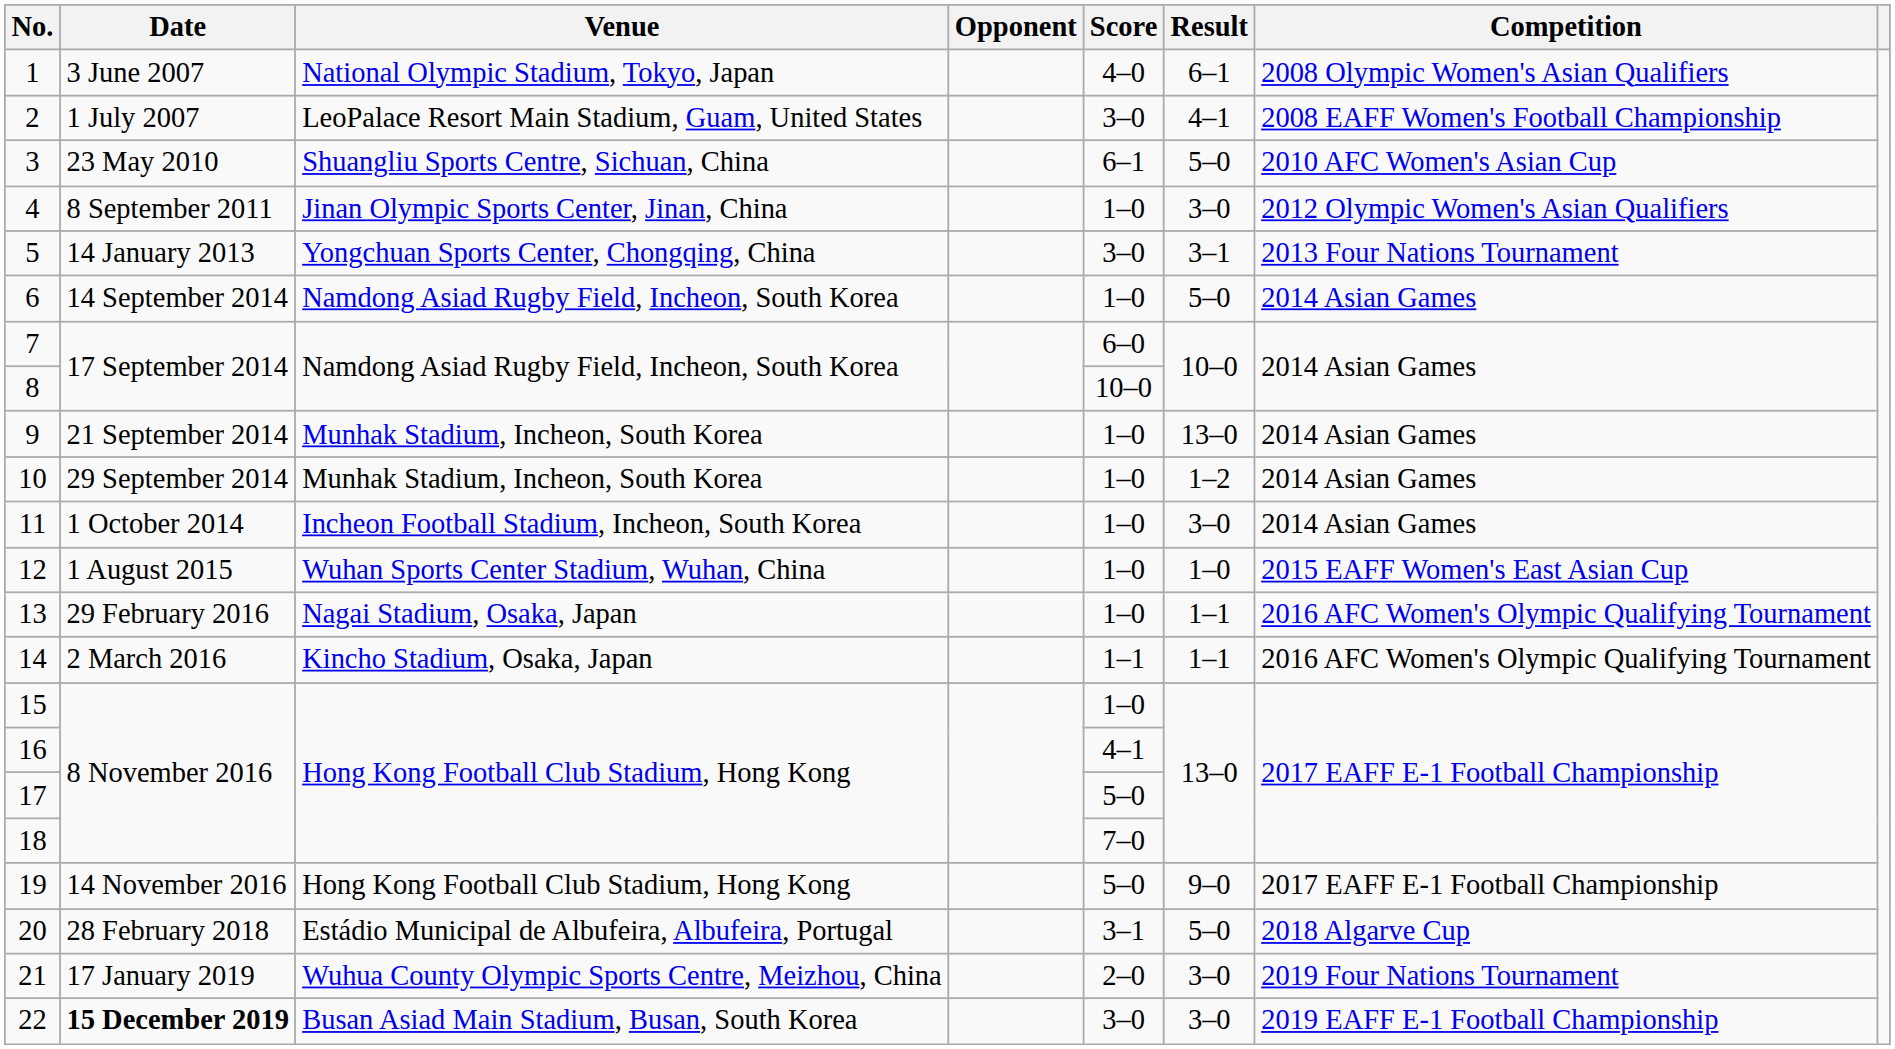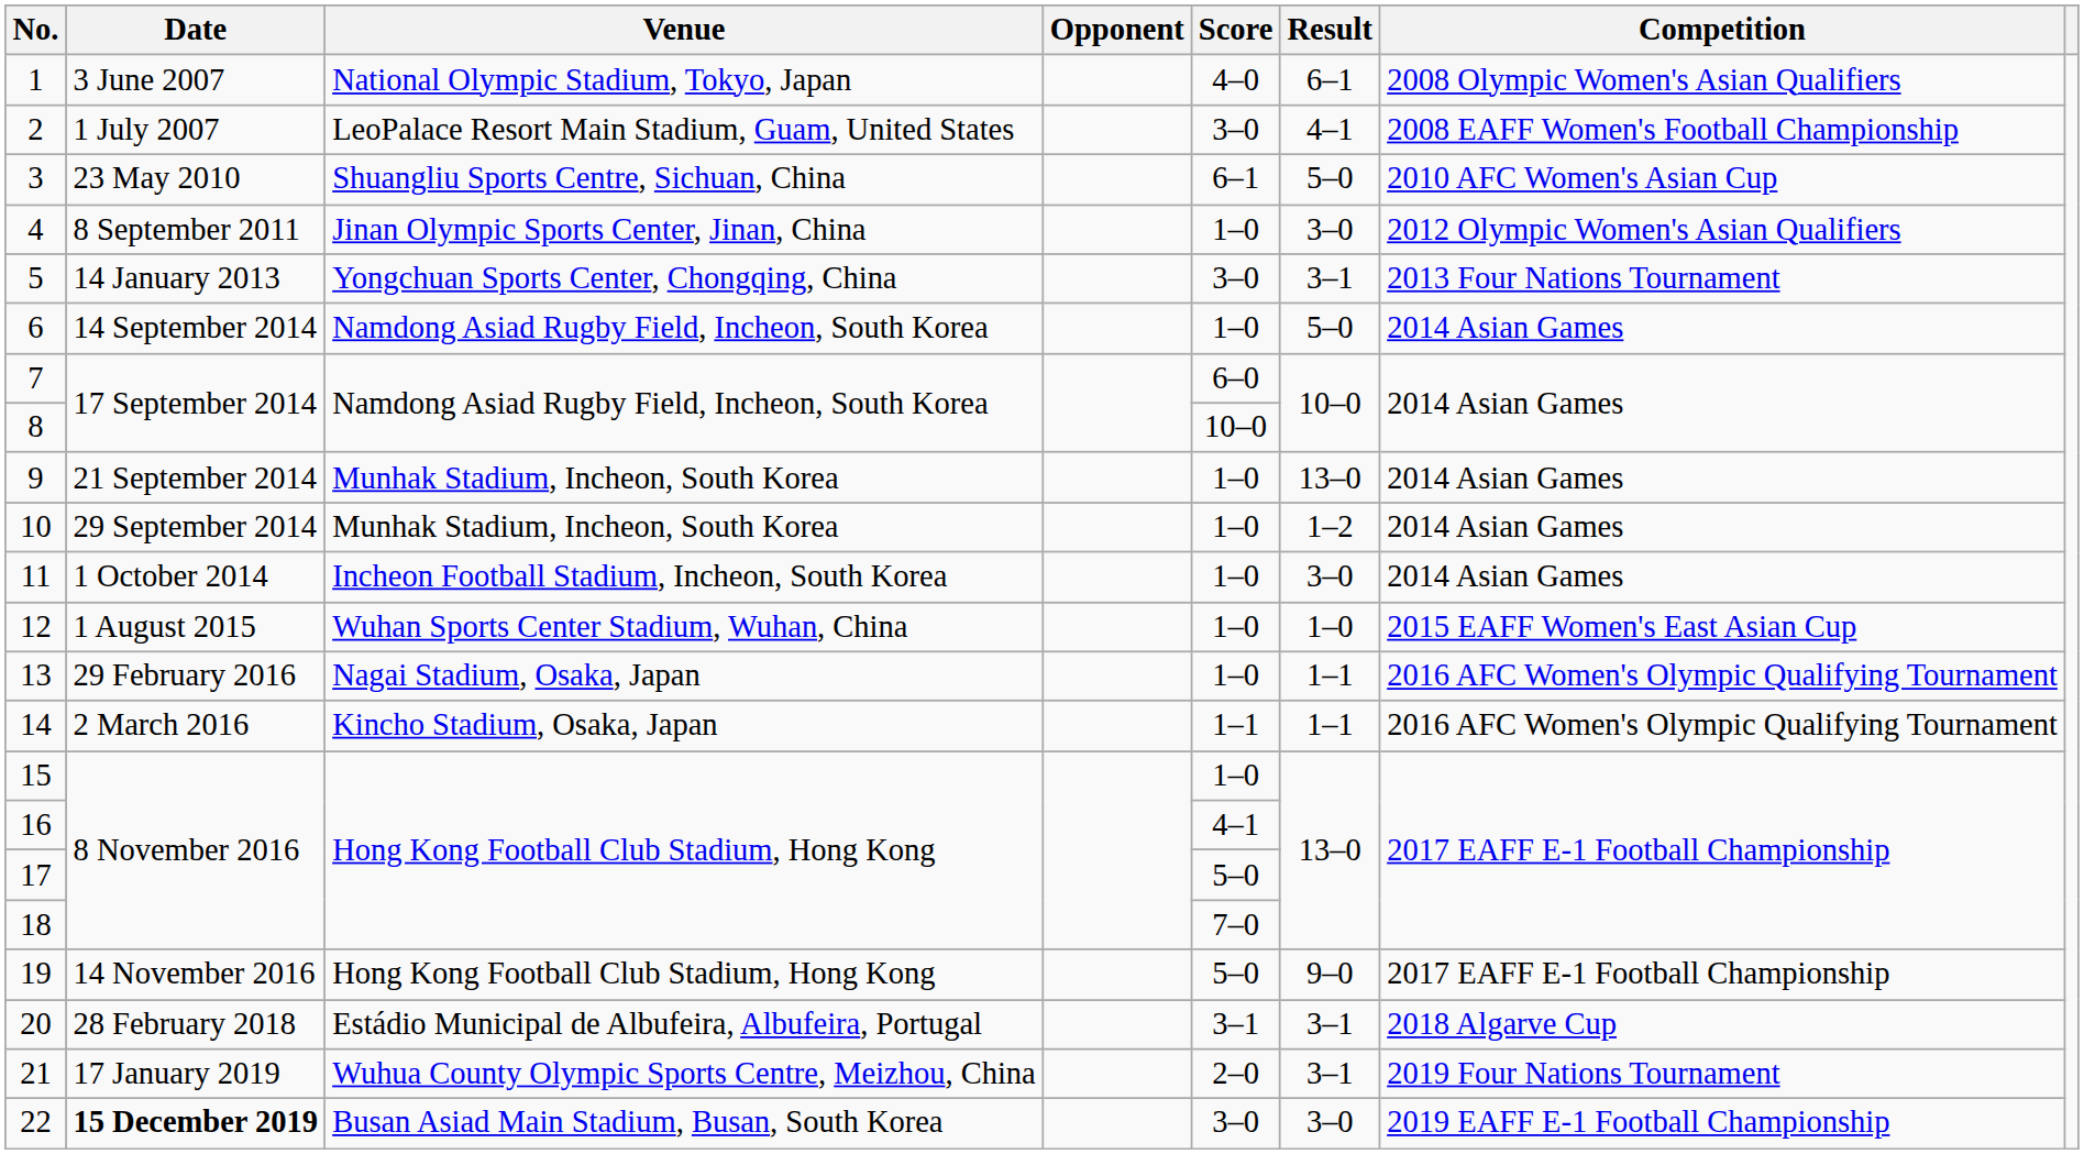20 | Result: 5–0 -> 3–1
21 | Result: 3–0 -> 3–1
